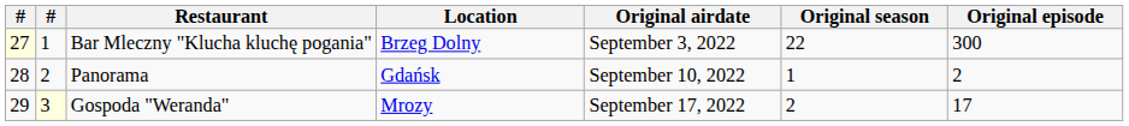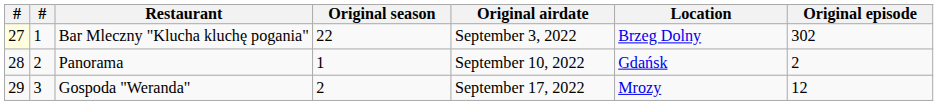columns swapped: Location <-> Original season
Bar Mleczny "Klucha kluchę pogania" | Original episode: 300 -> 302
Gospoda "Weranda" | column 2: lightyellow background -> no background
Gospoda "Weranda" | Original episode: 17 -> 12
